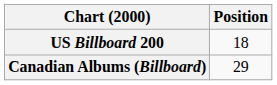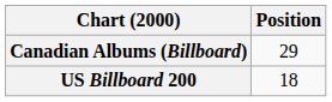rows swapped: Canadian Albums (Billboard) <-> US Billboard 200
